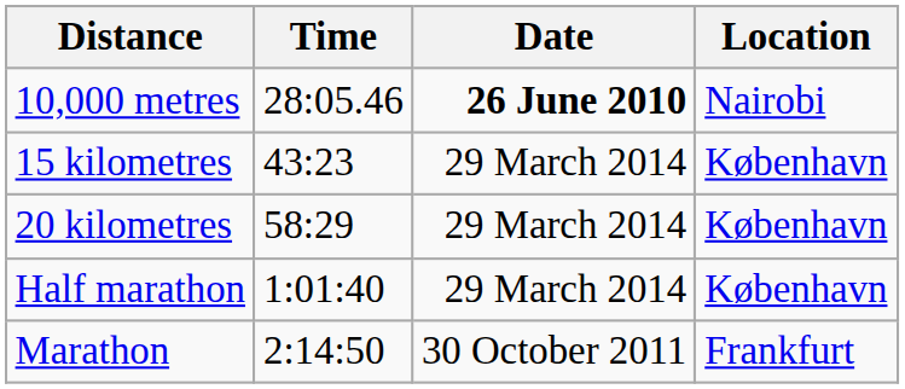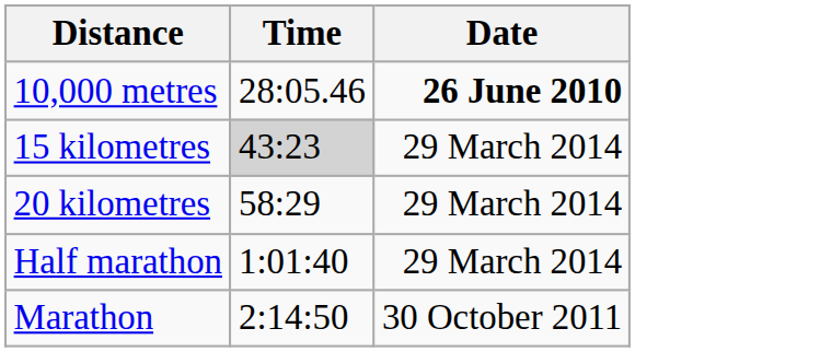- column: Location | Nairobi | København | København | København | Frankfurt
15 kilometres | Time: no background -> lightgrey background
